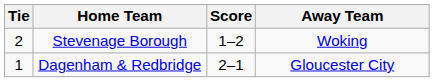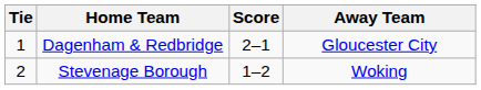rows swapped: Dagenham & Redbridge <-> Stevenage Borough
